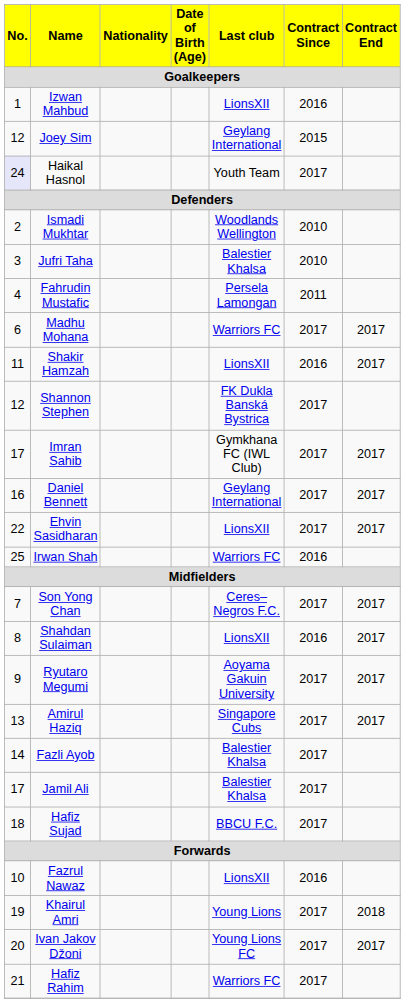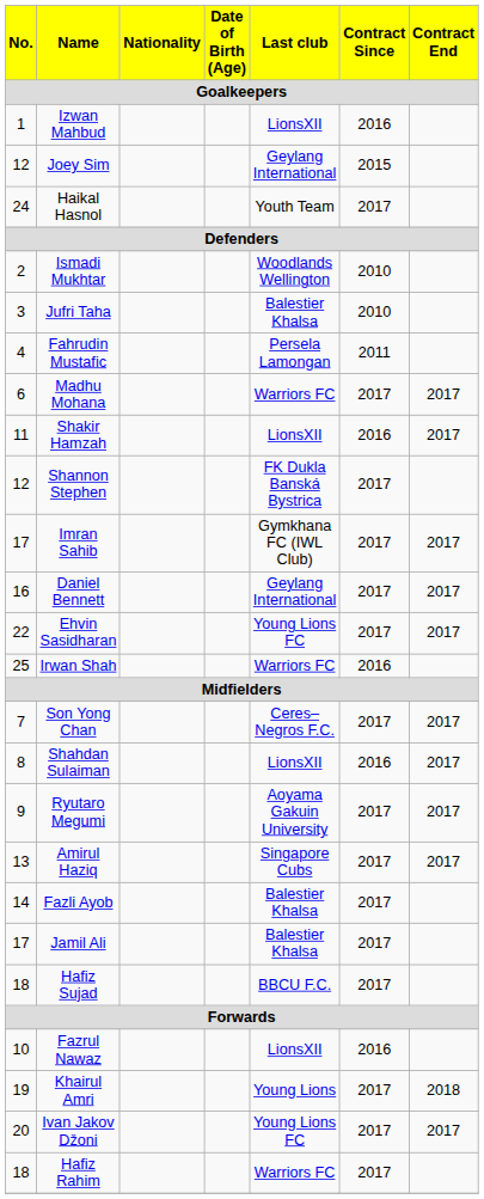Haikal Hasnol | No.: lavender background -> no background
Ehvin Sasidharan | Last club: LionsXII -> Young Lions FC
Hafiz Rahim | No.: 21 -> 18
